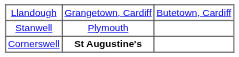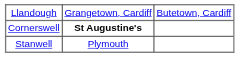rows swapped: Cornerswell <-> Stanwell
